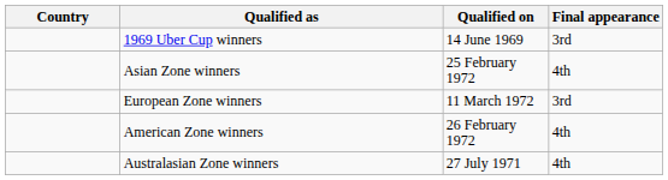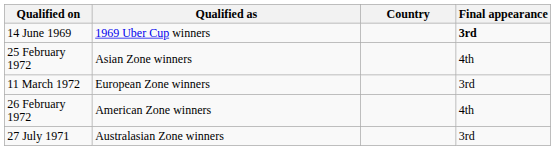columns swapped: Country <-> Qualified on
1969 Uber Cup winners | Final appearance: normal -> bold
Australasian Zone winners | Final appearance: 4th -> 3rd
